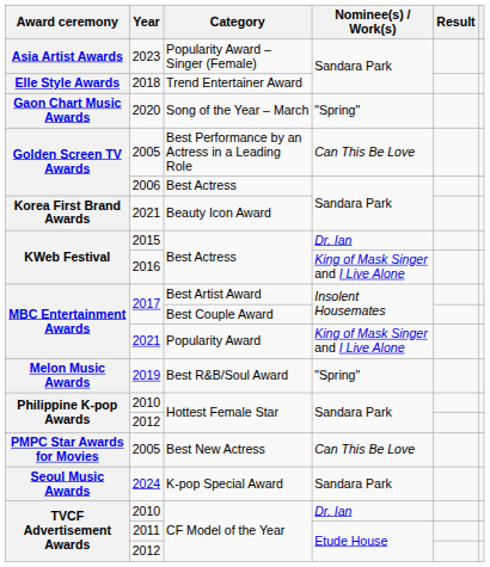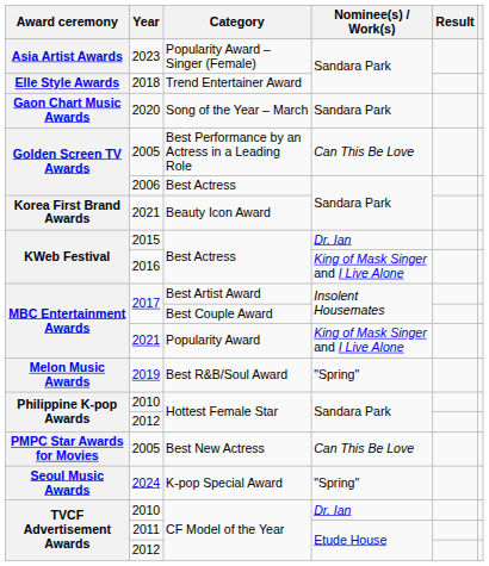2020 | Nominee(s) / Work(s): "Spring" -> Sandara Park
2024 | Nominee(s) / Work(s): Sandara Park -> "Spring"
